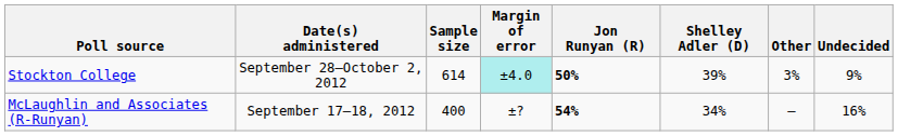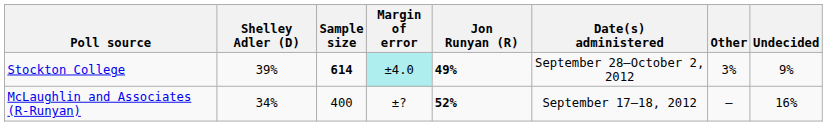columns swapped: Date(s) administered <-> Shelley Adler (D)
Stockton College | Sample size: normal -> bold
Stockton College | Jon Runyan (R): 50% -> 49%
McLaughlin and Associates (R-Runyan) | Jon Runyan (R): 54% -> 52%
